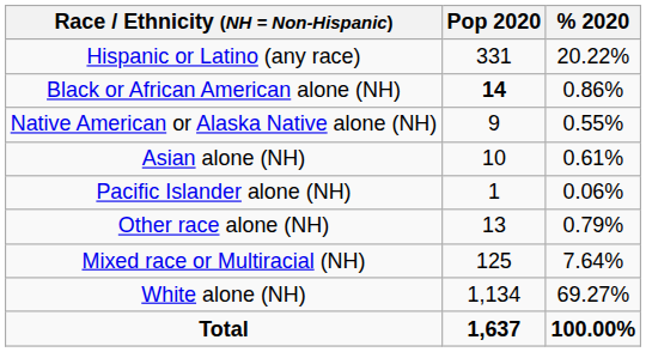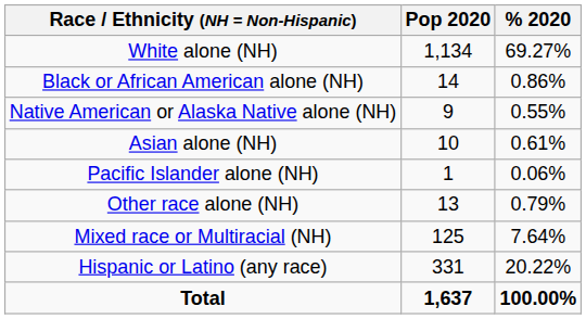rows swapped: White alone (NH) <-> Hispanic or Latino (any race)
Black or African American alone (NH) | Pop 2020: bold -> normal
